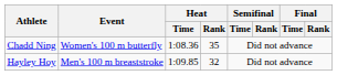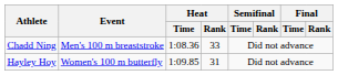Chadd Ning | Event: Women's 100 m butterfly -> Men's 100 m breaststroke
Chadd Ning | Heat / Rank: 35 -> 33
Hayley Hoy | Event: Men's 100 m breaststroke -> Women's 100 m butterfly
Hayley Hoy | Heat / Rank: 32 -> 31
